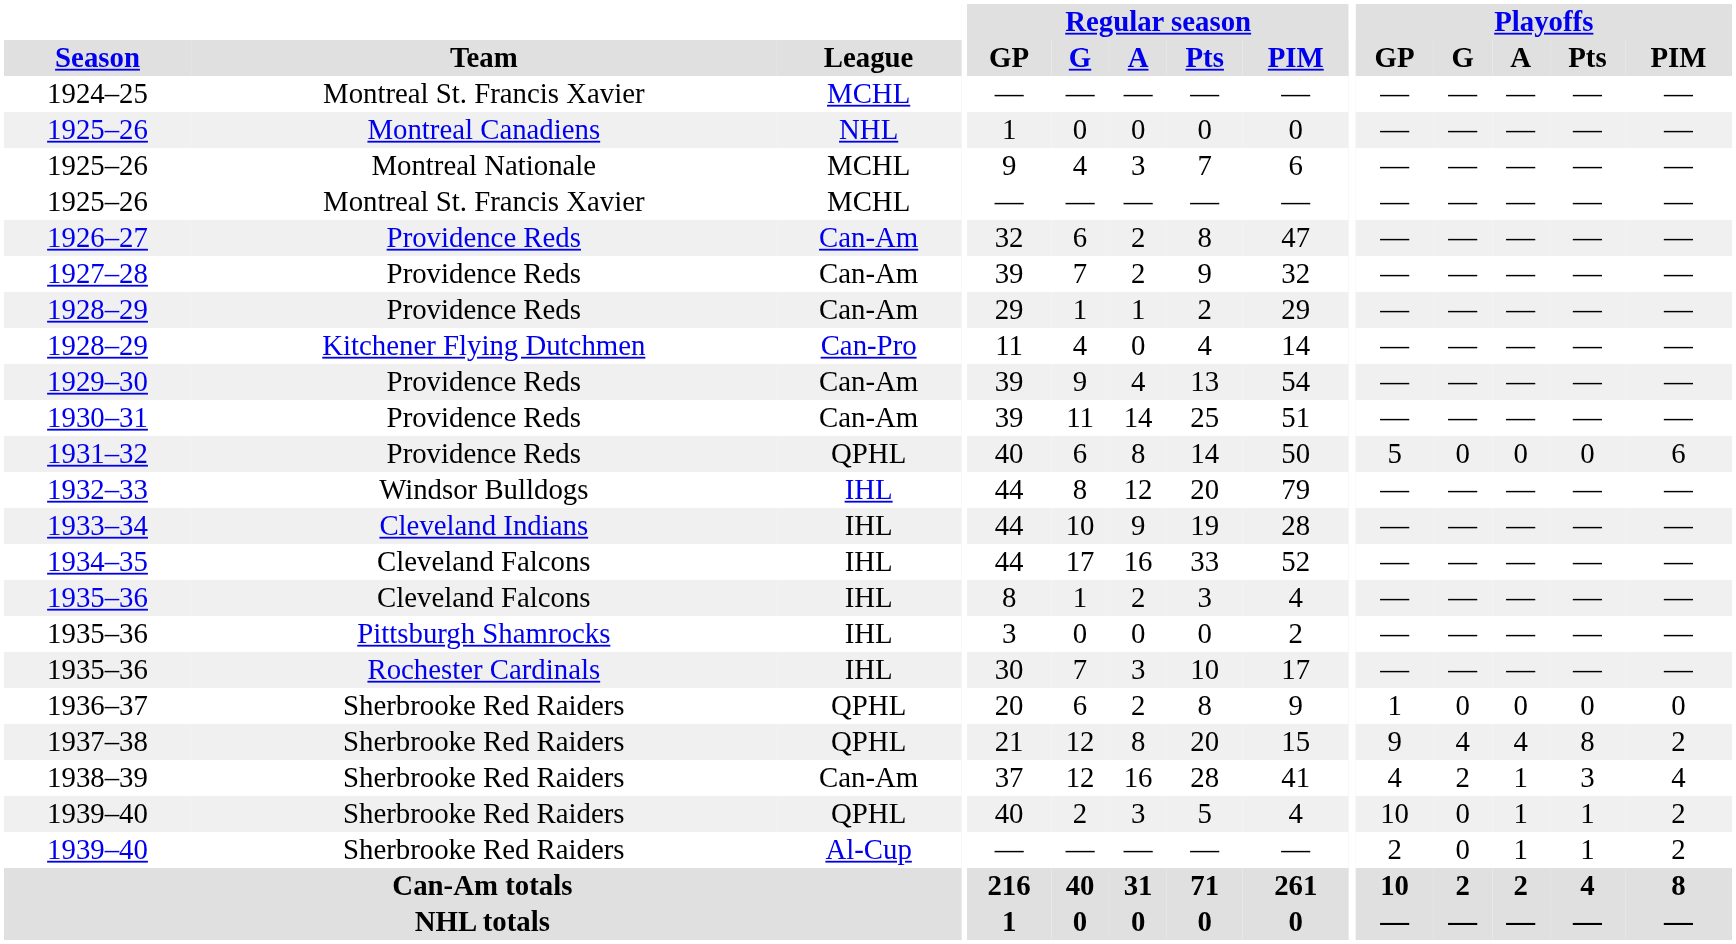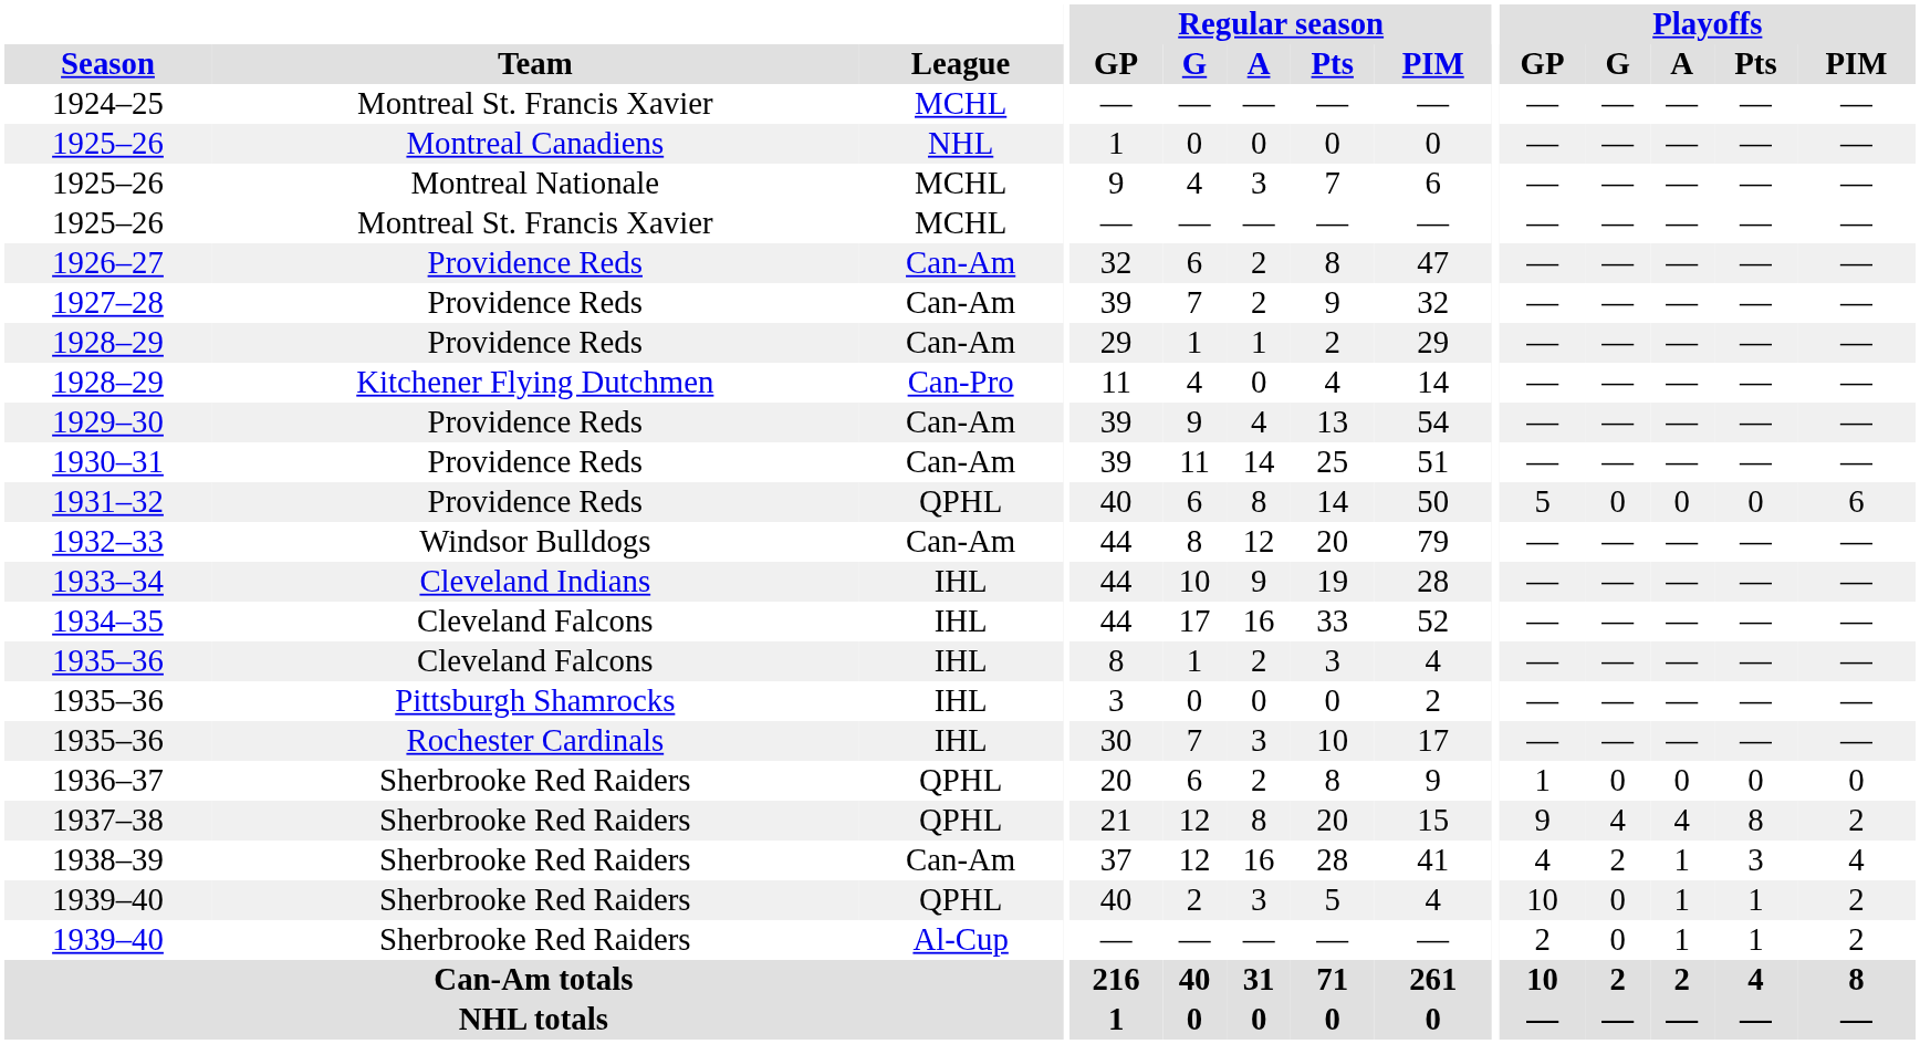1932–33 | League: IHL -> Can-Am
